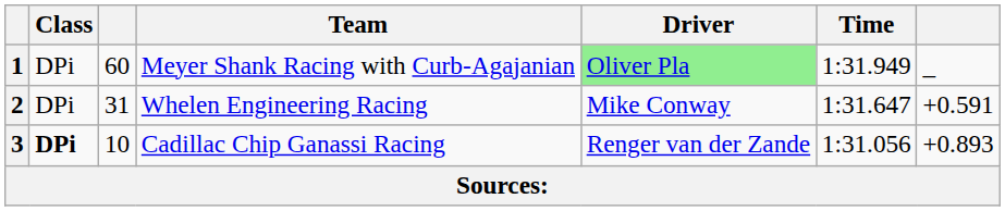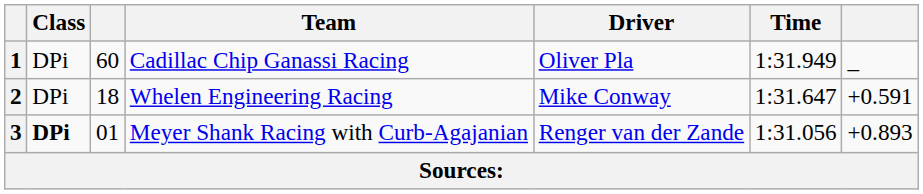1 | Team: Meyer Shank Racing with Curb-Agajanian -> Cadillac Chip Ganassi Racing
1 | Driver: lightgreen background -> no background
2 | column 3: 31 -> 18
3 | column 3: 10 -> 01
3 | Team: Cadillac Chip Ganassi Racing -> Meyer Shank Racing with Curb-Agajanian
